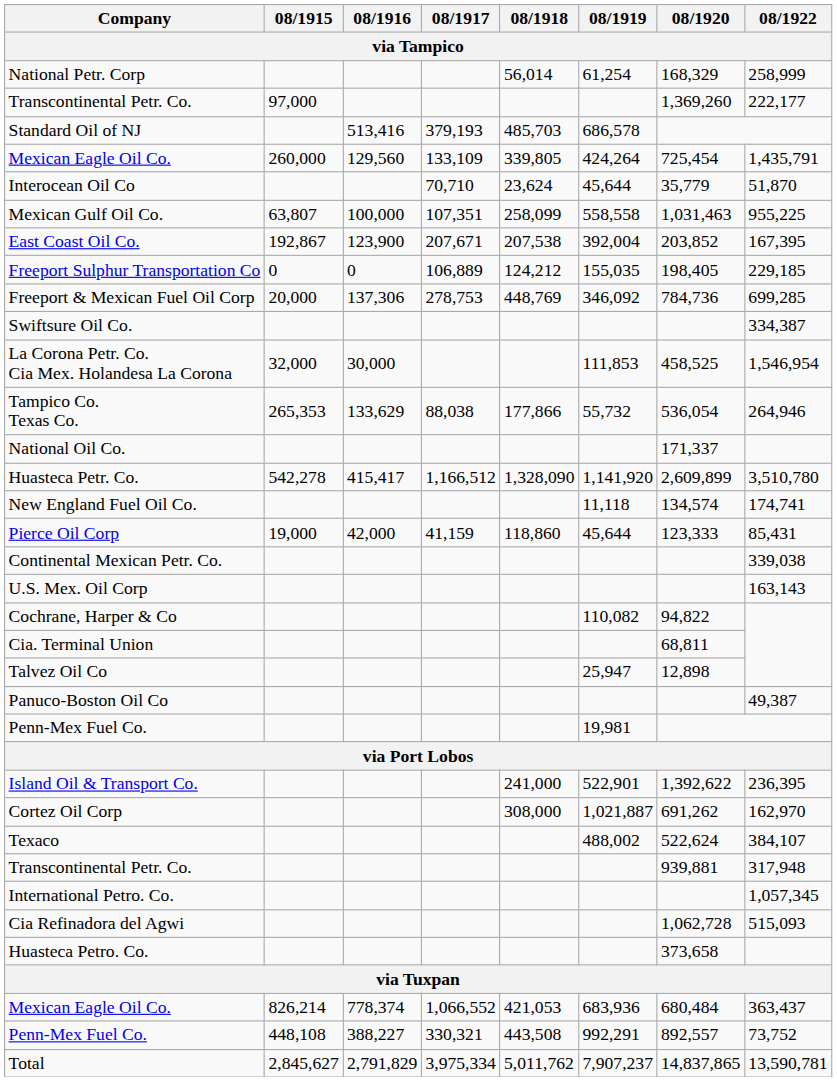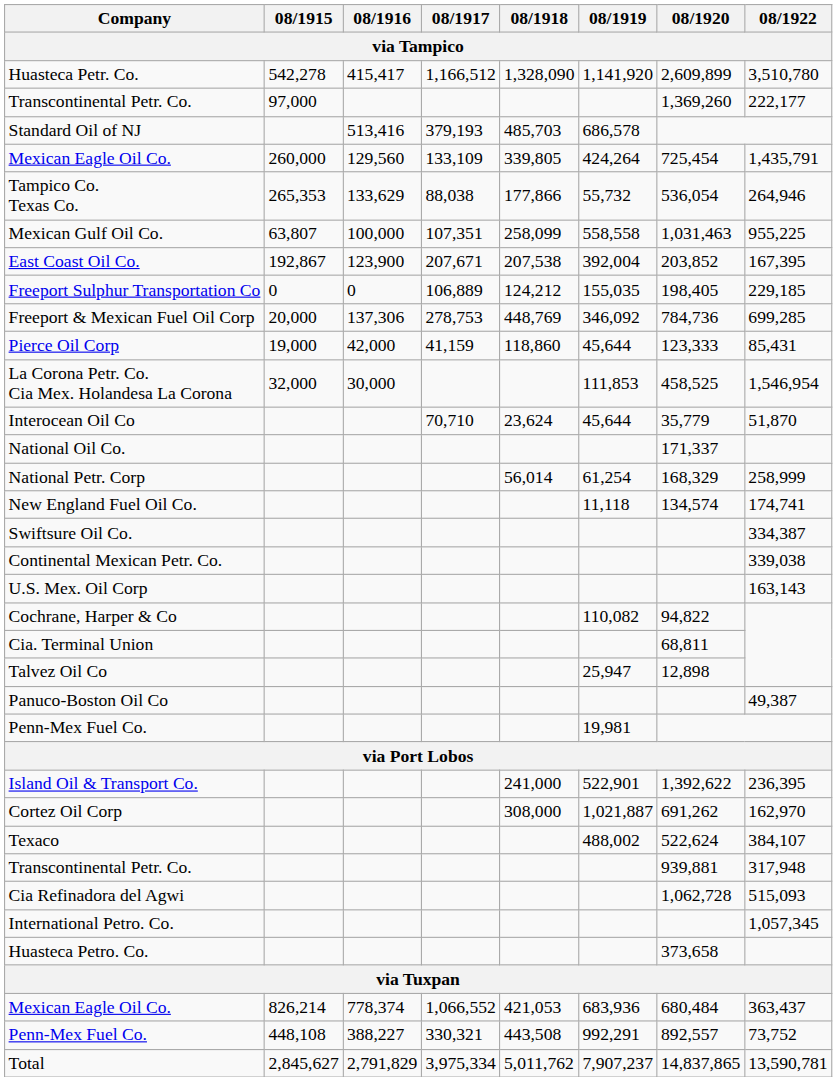rows swapped: Huasteca Petr. Co. <-> National Petr. Corp
rows swapped: Tampico Co. Texas Co. <-> Interocean Oil Co
rows swapped: Pierce Oil Corp <-> Swiftsure Oil Co.
rows swapped: Cia Refinadora del Agwi <-> International Petro. Co.
